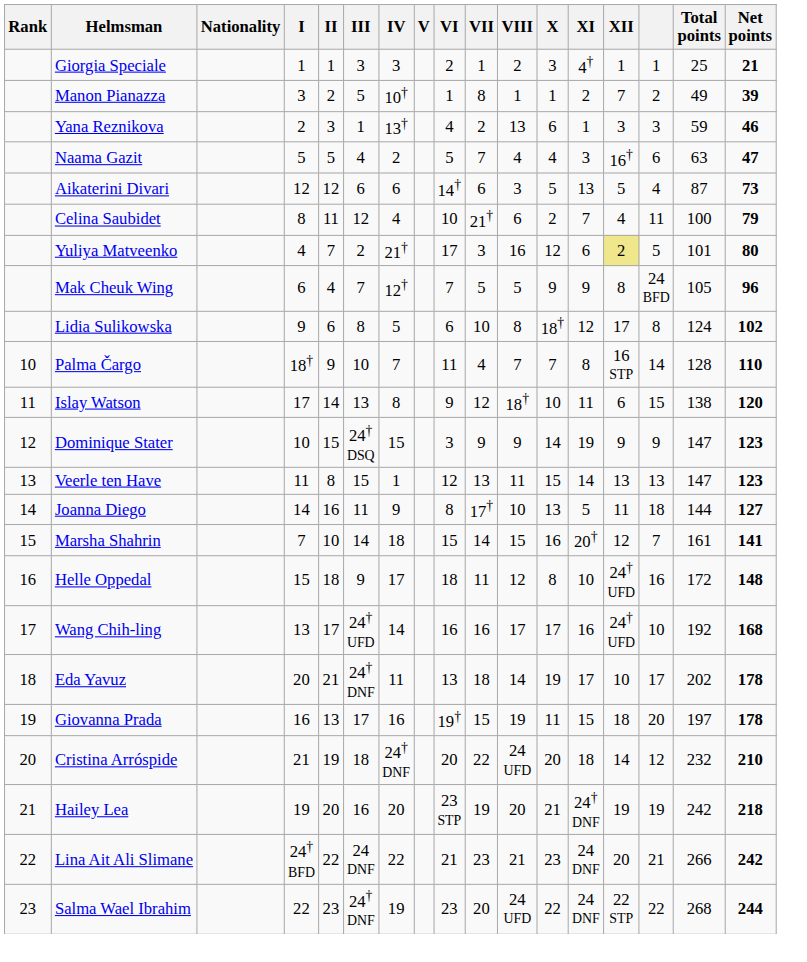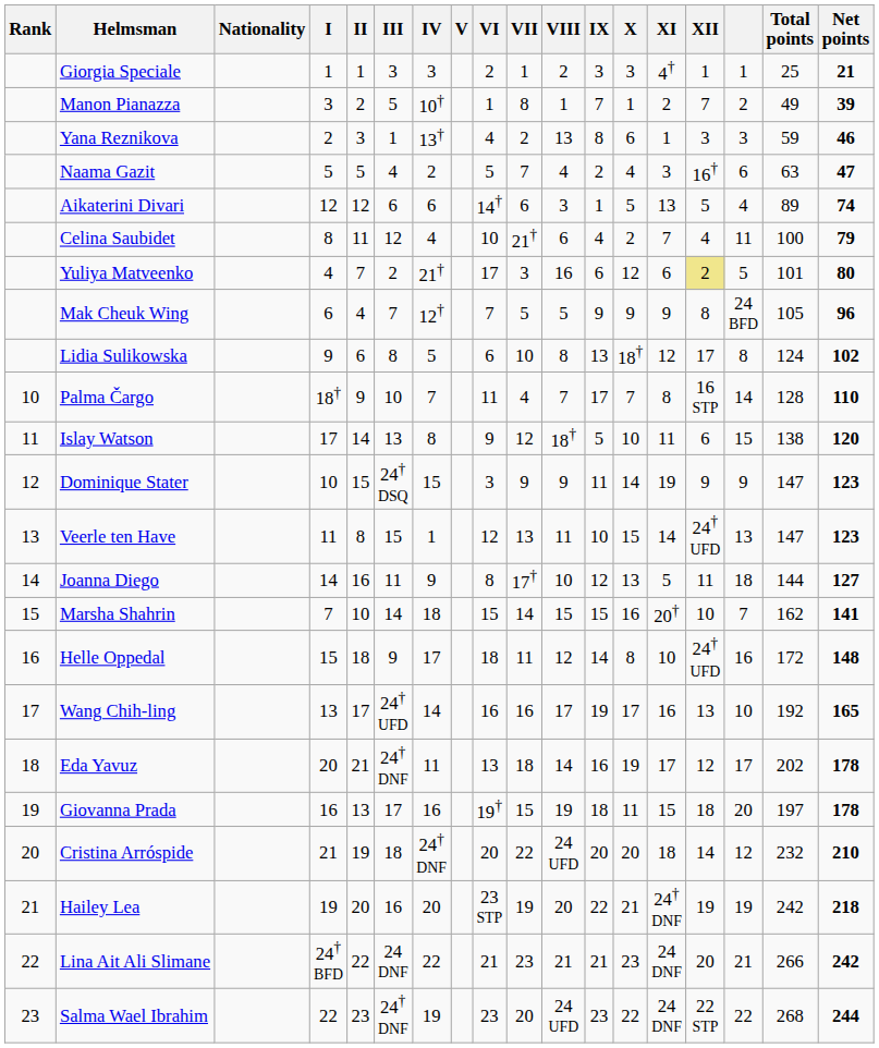+ column: IX | 3 | 7 | 8 | 2 | 1 | 4 | 6 | 9 | 13 | 17 | 5 | 11 | 10 | 12 | 15 | 14 | 19 | 16 | 18 | 20 | 22 | 21 | 23
Aikaterini Divari | Total points: 87 -> 89
Aikaterini Divari | Net points: 73 -> 74
Veerle ten Have | XII: 13 -> 24† UFD
Marsha Shahrin | XII: 12 -> 10
Marsha Shahrin | Total points: 161 -> 162
Wang Chih-ling | XII: 24† UFD -> 13
Wang Chih-ling | Net points: 168 -> 165
Eda Yavuz | XII: 10 -> 12
